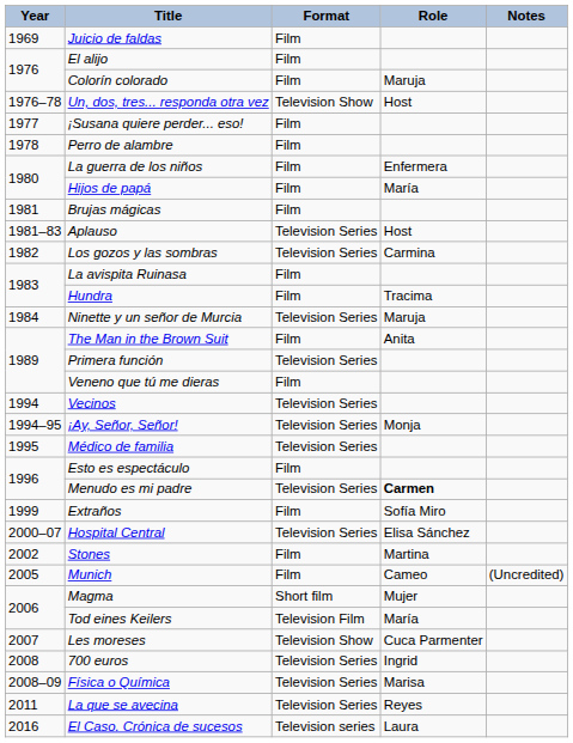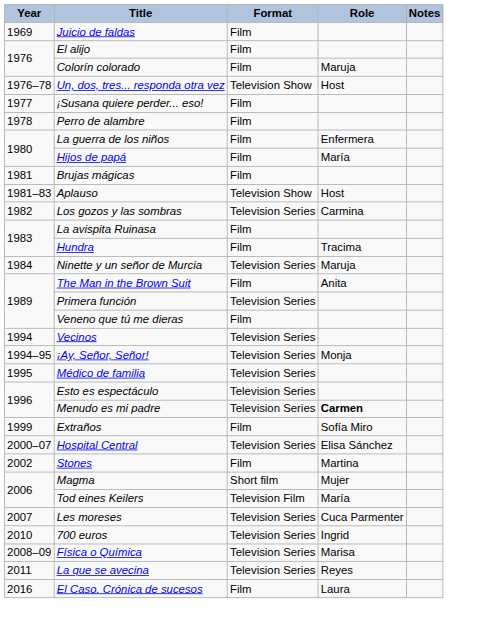Aplauso | Format: Television Series -> Television Show
Esto es espectáculo | Format: Film -> Television Series
- row: 2005 | Munich | Film | Cameo | (Uncredited)
Les moreses | Format: Television Show -> Television Series
700 euros | Year: 2008 -> 2010
El Caso. Crónica de sucesos | Format: Television series -> Film
